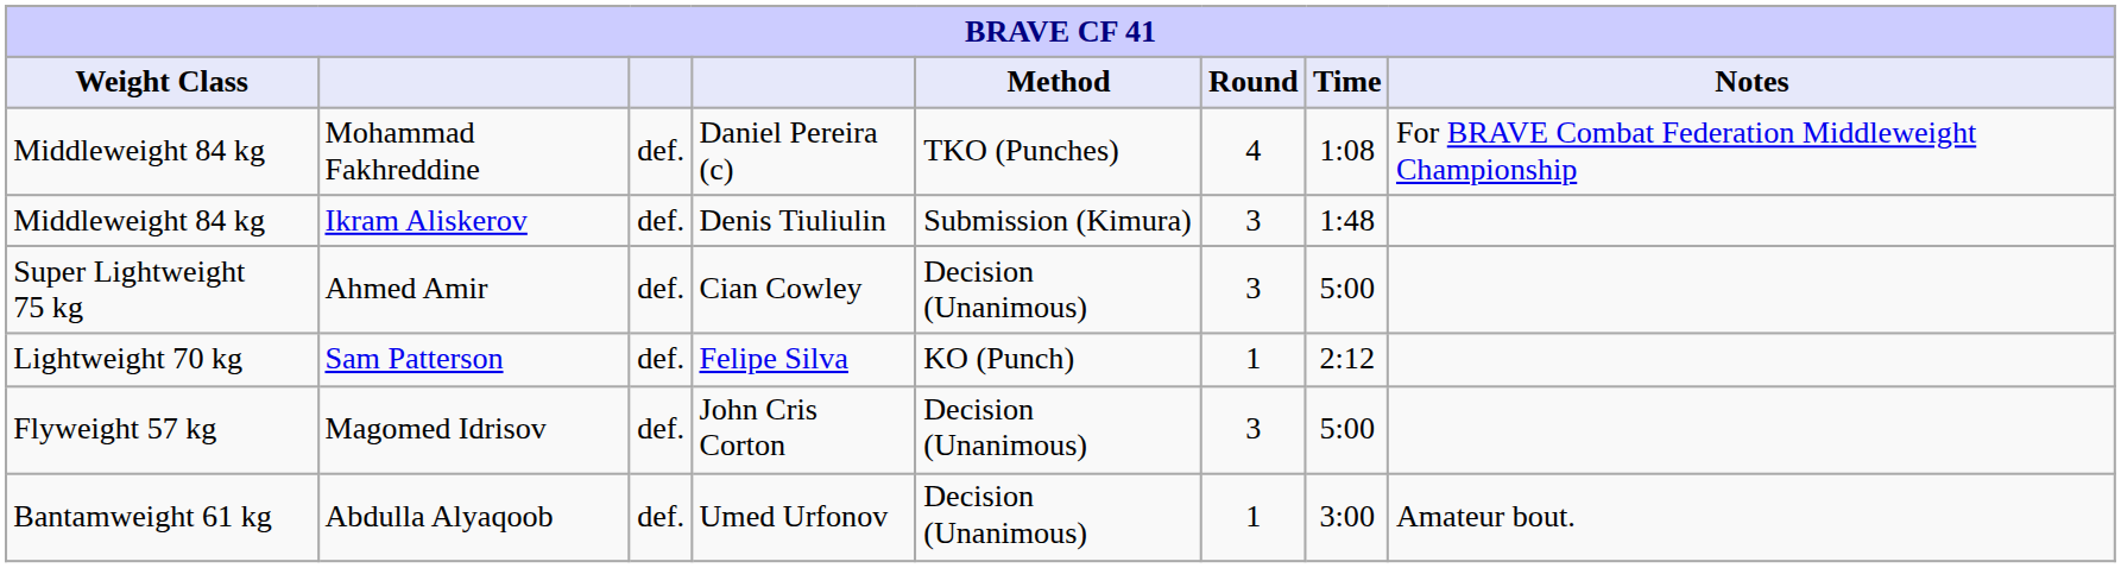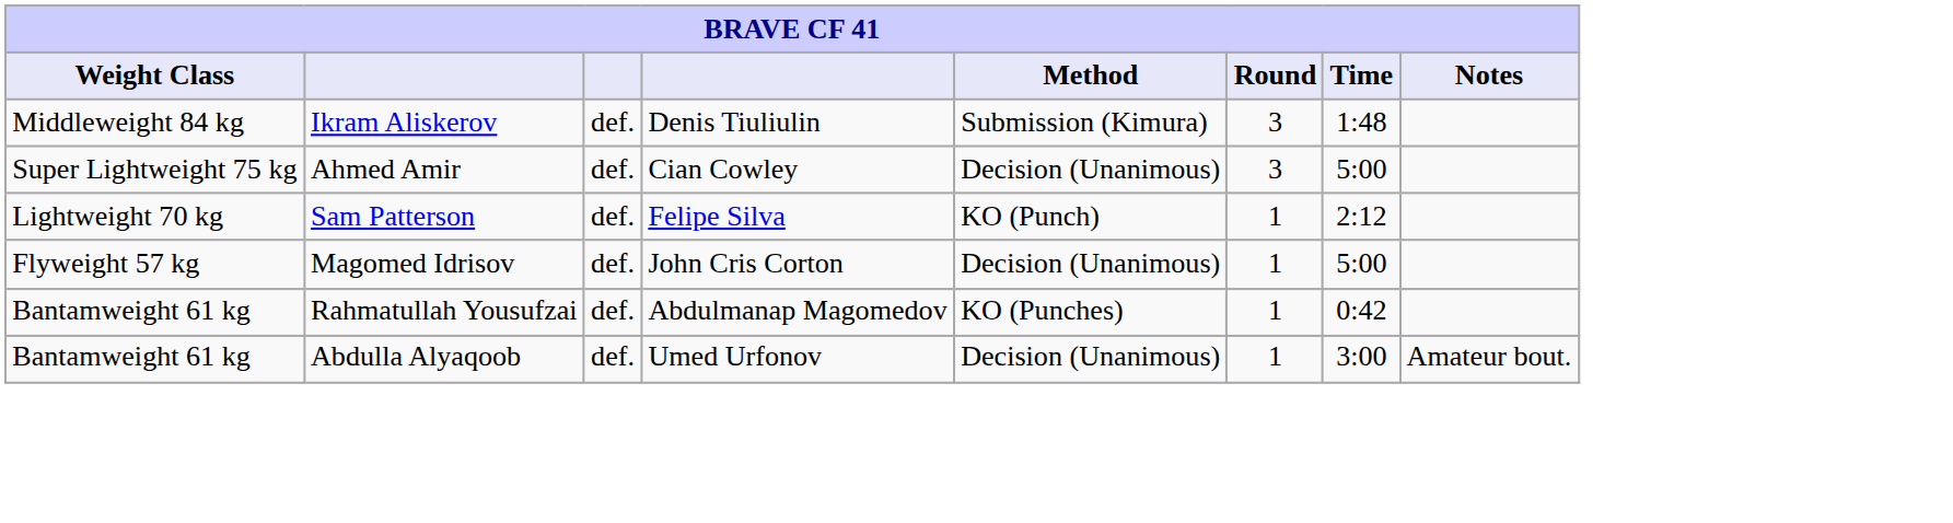- row: Middleweight 84 kg | Mohammad Fakhreddine | def. | Daniel Pereira (c) | TKO (Punches) | 4 | 1:08 | For BRAVE Combat Federation Middleweight Championship
Magomed Idrisov | Round: 3 -> 1
+ row: Bantamweight 61 kg | Rahmatullah Yousufzai | def. | Abdulmanap Magomedov | KO (Punches) | 1 | 0:42
